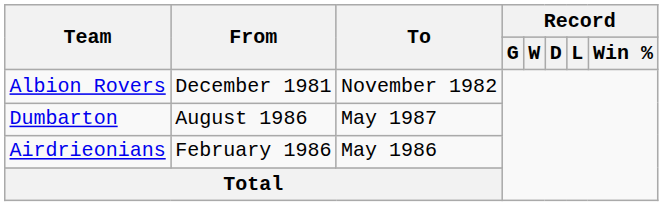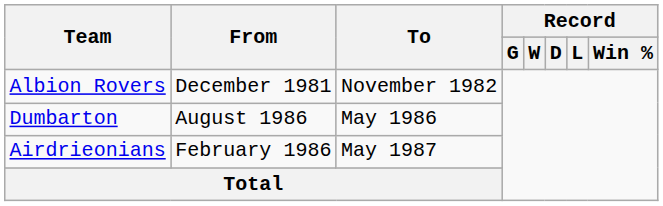Dumbarton | To: May 1987 -> May 1986
Airdrieonians | To: May 1986 -> May 1987
